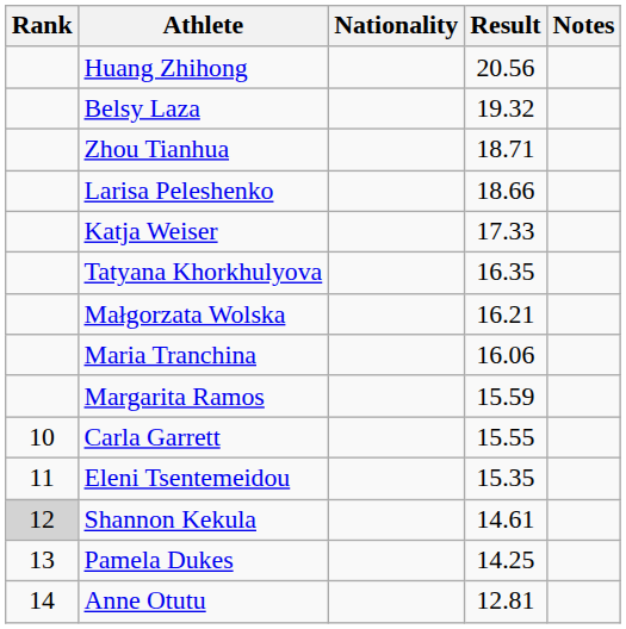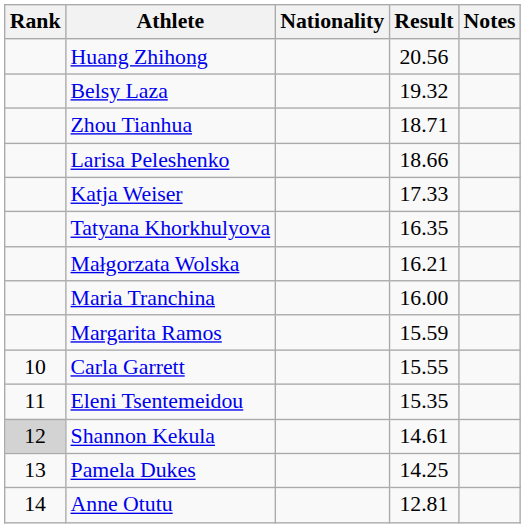Maria Tranchina | Result: 16.06 -> 16.00
